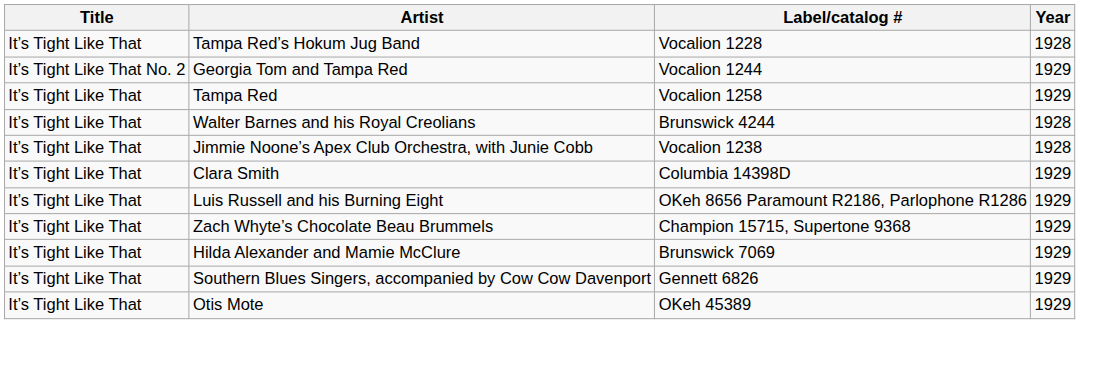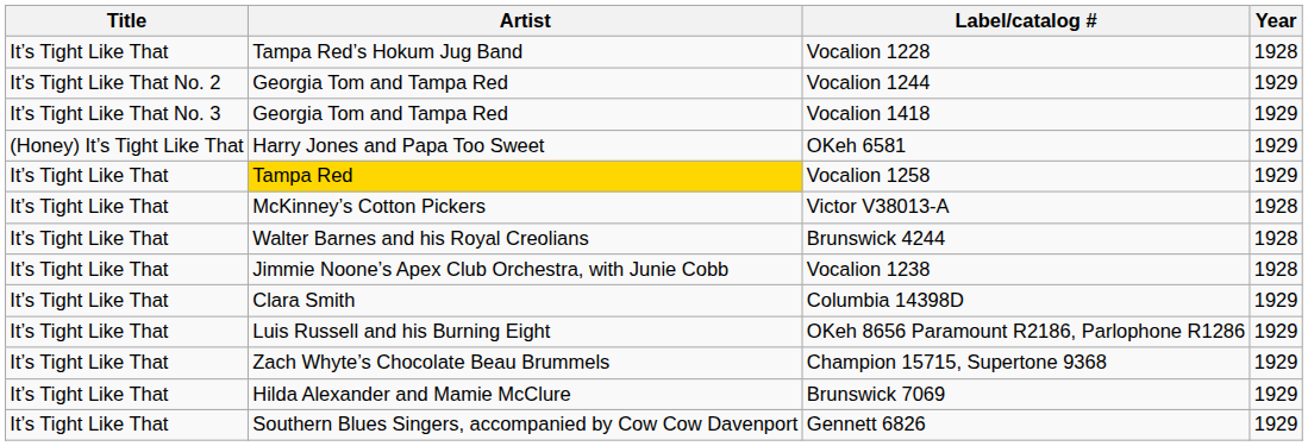+ row: It’s Tight Like That No. 3 | Georgia Tom and Tampa Red | Vocalion 1418 | 1929
+ row: (Honey) It’s Tight Like That | Harry Jones and Papa Too Sweet | OKeh 6581 | 1929
Vocalion 1258 | Artist: no background -> gold background
+ row: It’s Tight Like That | McKinney’s Cotton Pickers | Victor V38013-A | 1928
- row: It’s Tight Like That | Otis Mote | OKeh 45389 | 1929
